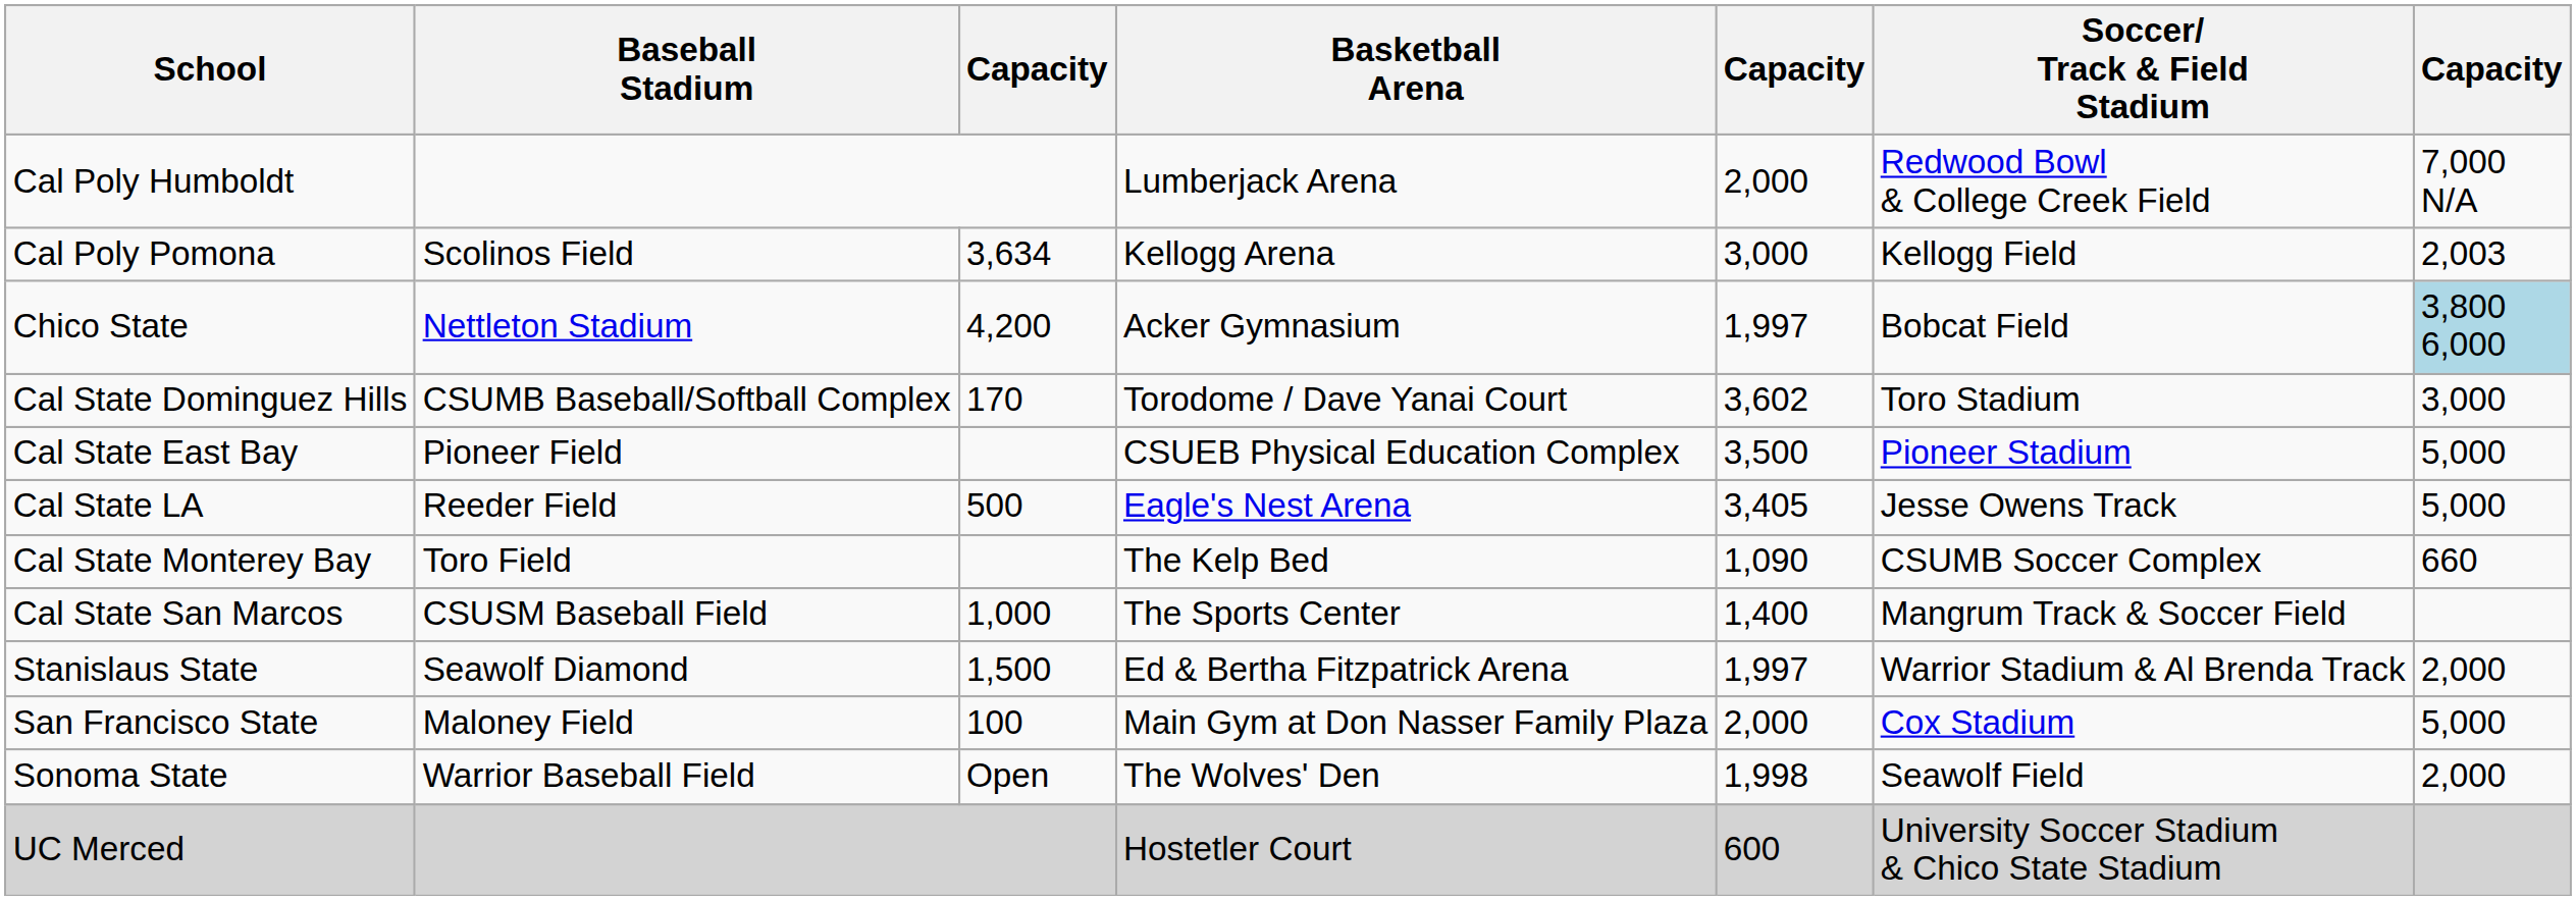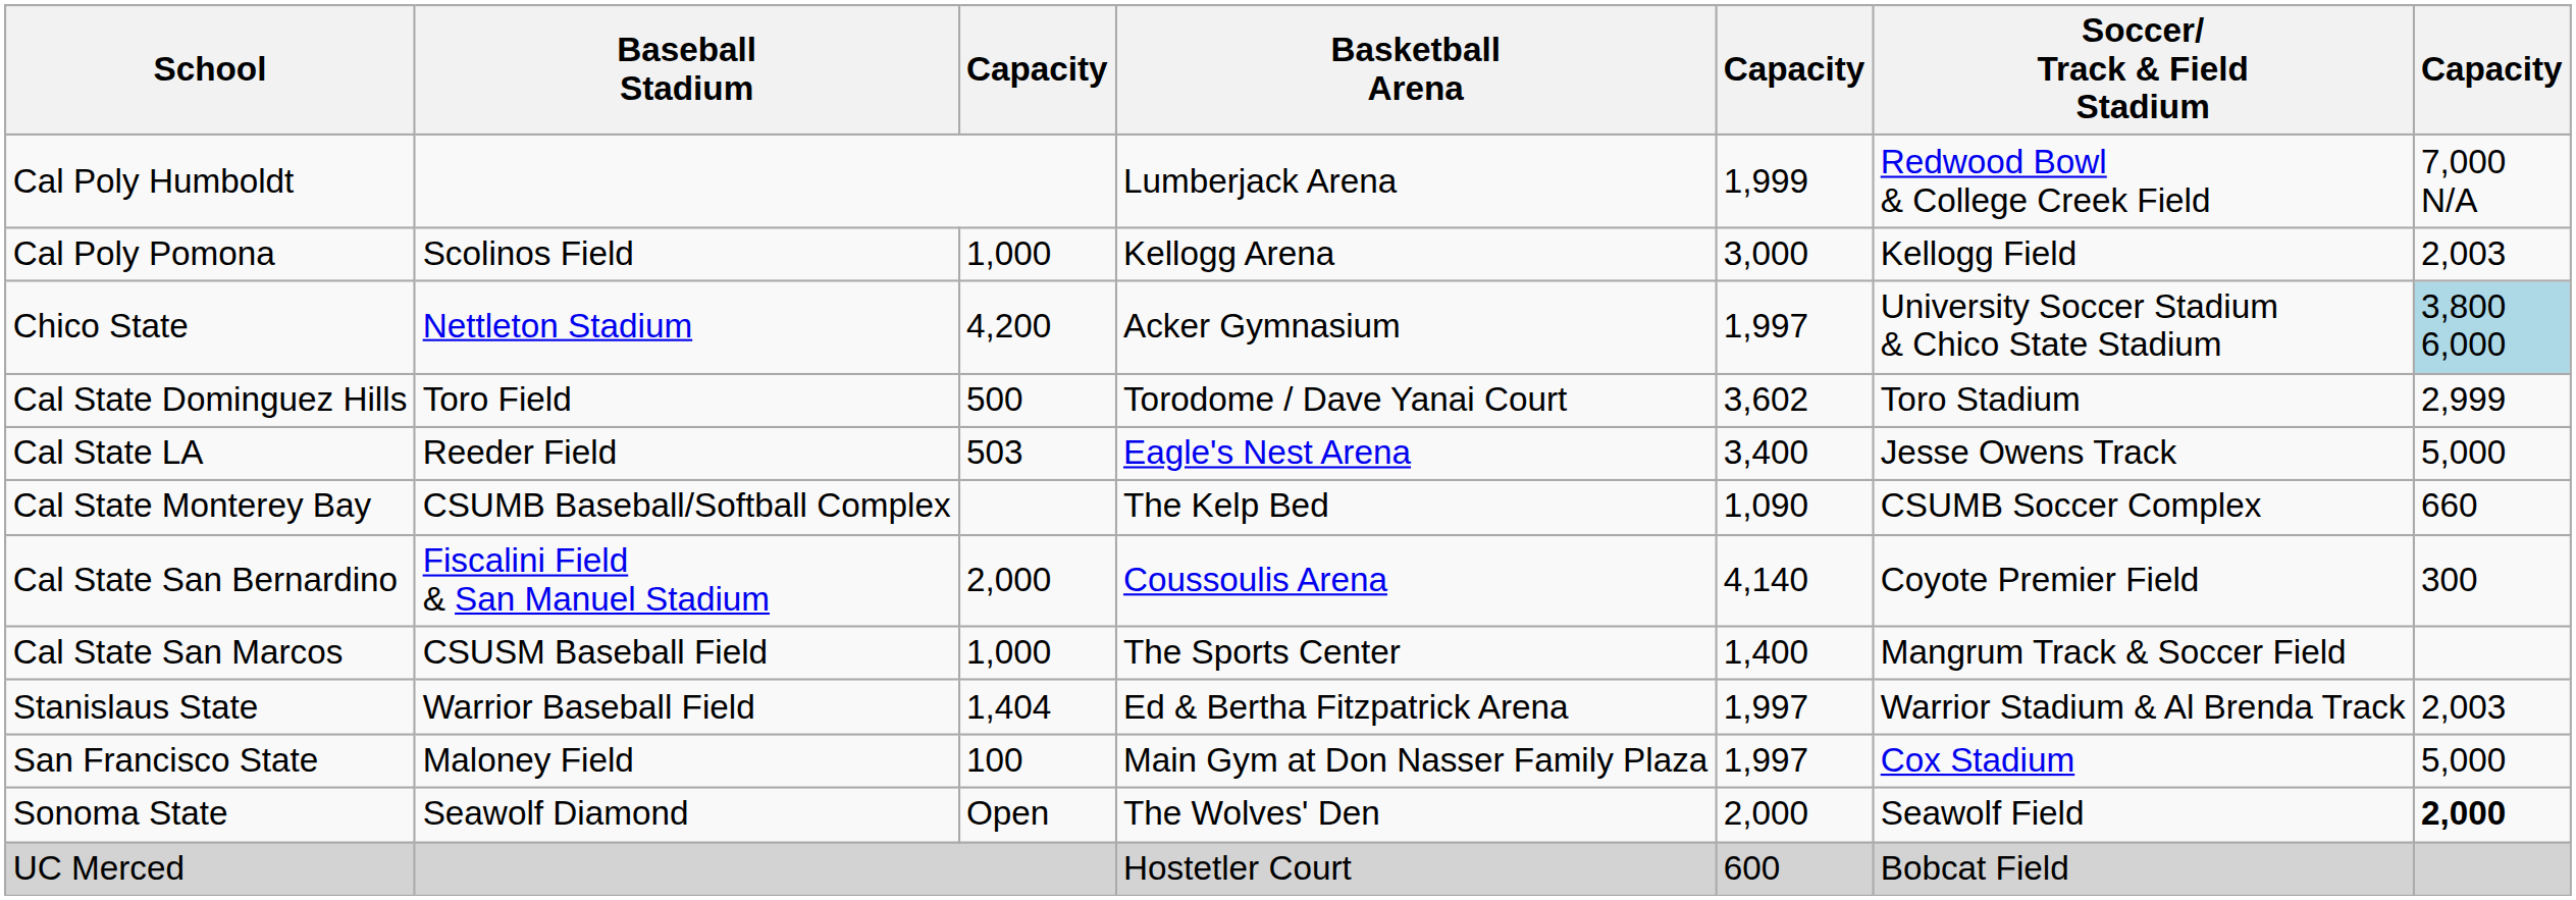Cal Poly Humboldt | column 5: 2,000 -> 1,999
Cal Poly Pomona | column 3: 3,634 -> 1,000
Chico State | Soccer/ Track & Field Stadium: Bobcat Field -> University Soccer Stadium & Chico State Stadium
Cal State Dominguez Hills | Baseball Stadium: CSUMB Baseball/Softball Complex -> Toro Field
Cal State Dominguez Hills | column 3: 170 -> 500
Cal State Dominguez Hills | column 7: 3,000 -> 2,999
- row: Cal State East Bay | Pioneer Field | CSUEB Physical Education Complex | 3,500 | Pioneer Stadium | 5,000
Cal State LA | column 3: 500 -> 503
Cal State LA | column 5: 3,405 -> 3,400
Cal State Monterey Bay | Baseball Stadium: Toro Field -> CSUMB Baseball/Softball Complex
+ row: Cal State San Bernardino | Fiscalini Field & San Manuel Stadium | 2,000 | Coussoulis Arena | 4,140 | Coyote Premier Field | 300
Stanislaus State | Baseball Stadium: Seawolf Diamond -> Warrior Baseball Field
Stanislaus State | column 3: 1,500 -> 1,404
Stanislaus State | column 7: 2,000 -> 2,003
San Francisco State | column 5: 2,000 -> 1,997
Sonoma State | Baseball Stadium: Warrior Baseball Field -> Seawolf Diamond
Sonoma State | column 5: 1,998 -> 2,000
Sonoma State | column 7: normal -> bold
UC Merced | Soccer/ Track & Field Stadium: University Soccer Stadium & Chico State Stadium -> Bobcat Field
